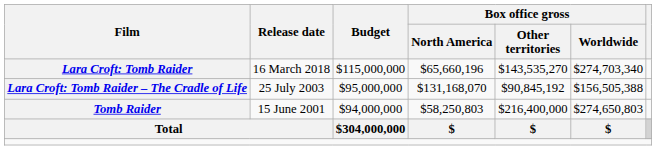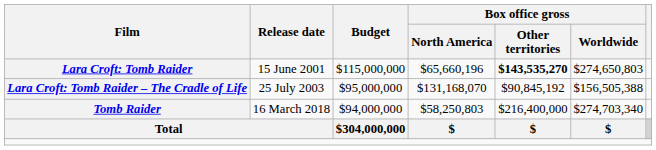Lara Croft: Tomb Raider | Release date: 16 March 2018 -> 15 June 2001
Lara Croft: Tomb Raider | Box office gross / Other territories: normal -> bold
Lara Croft: Tomb Raider | Box office gross / Worldwide: $274,703,340 -> $274,650,803
Tomb Raider | Release date: 15 June 2001 -> 16 March 2018
Tomb Raider | Box office gross / Worldwide: $274,650,803 -> $274,703,340
